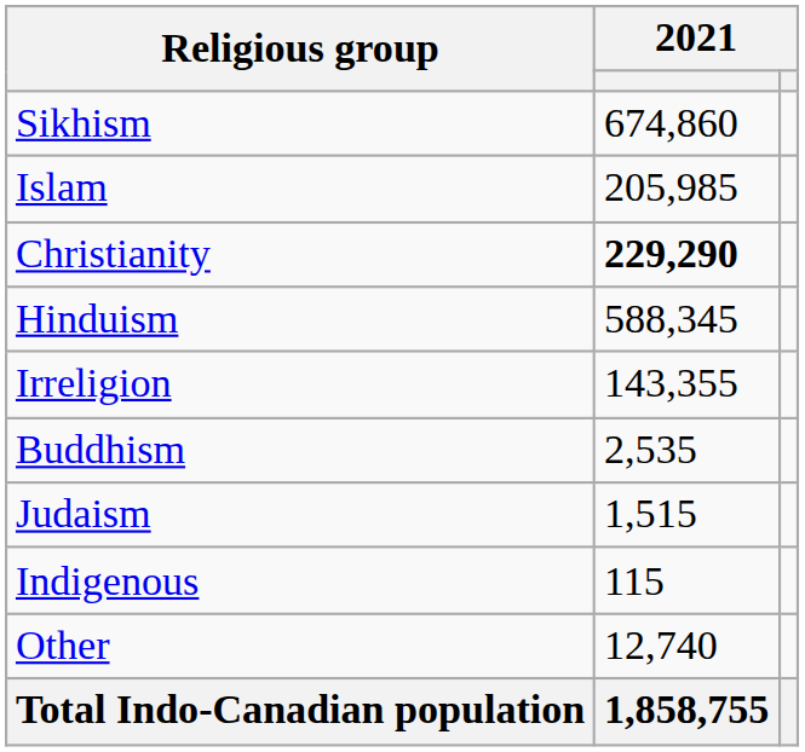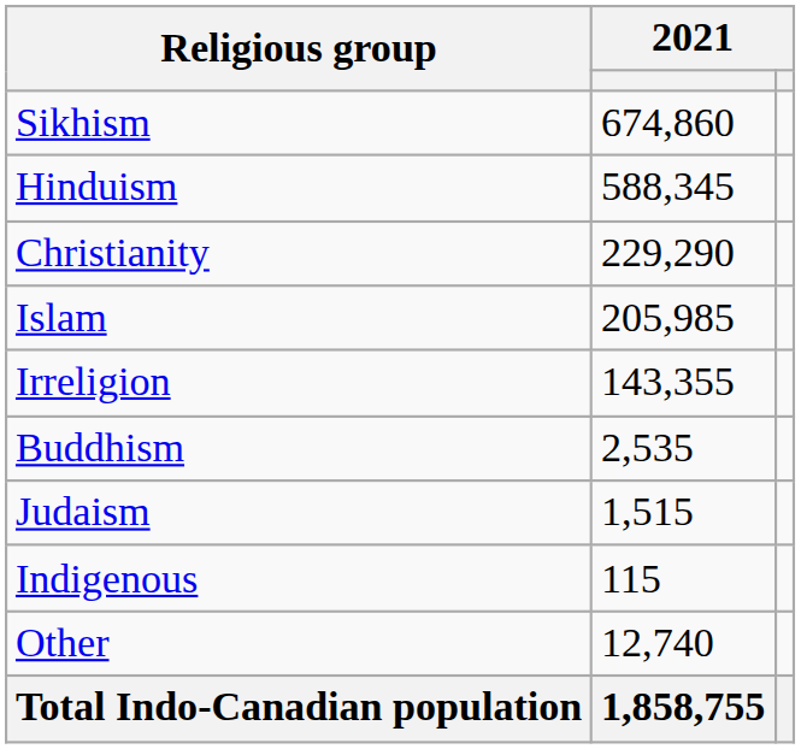rows swapped: Hinduism <-> Islam
Christianity | column 2: bold -> normal
